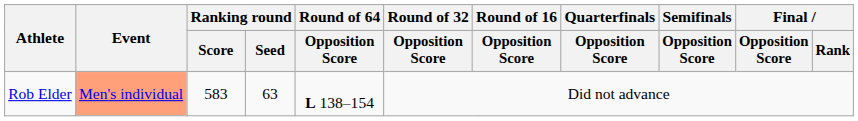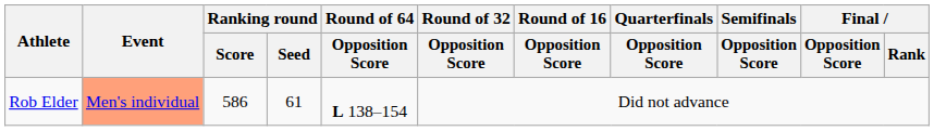Rob Elder | Ranking round / Score: 583 -> 586
Rob Elder | Ranking round / Seed: 63 -> 61
